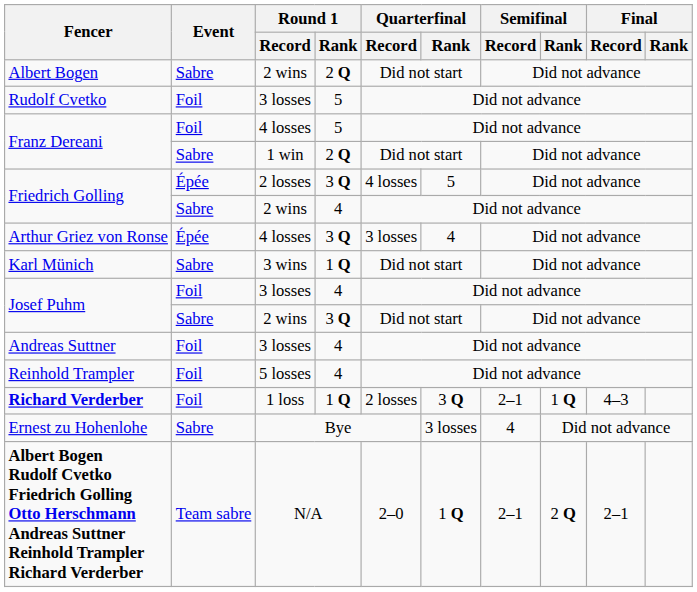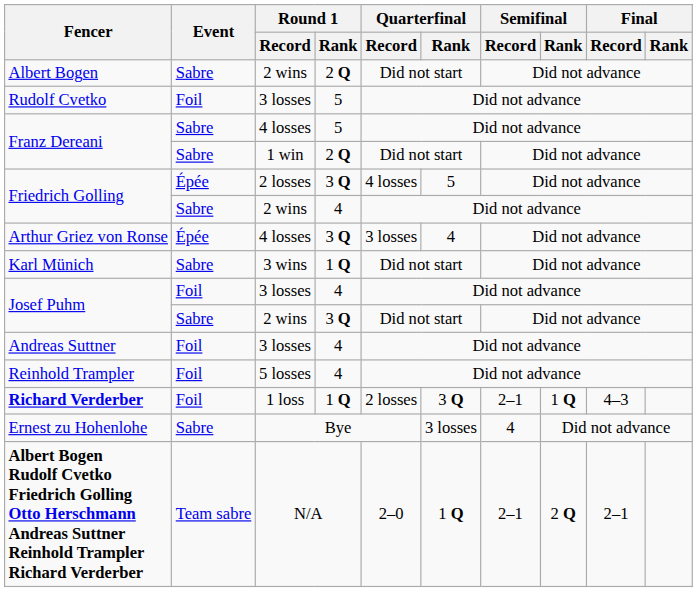Franz Dereani / 4 losses | Event: Foil -> Sabre
